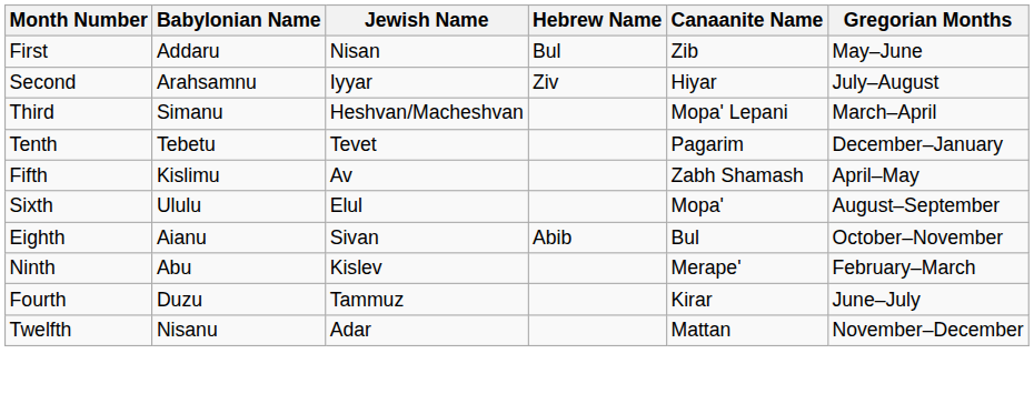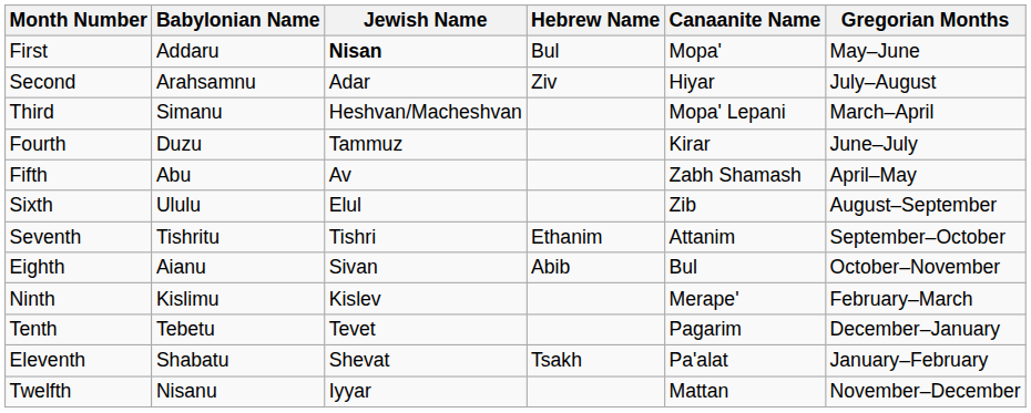First | Jewish Name: normal -> bold
First | Canaanite Name: Zib -> Mopa'
Second | Jewish Name: Iyyar -> Adar
rows swapped: Fourth <-> Tenth
Fifth | Babylonian Name: Kislimu -> Abu
Sixth | Canaanite Name: Mopa' -> Zib
+ row: Seventh | Tishritu | Tishri | Ethanim | Attanim | September–October
Ninth | Babylonian Name: Abu -> Kislimu
+ row: Eleventh | Shabatu | Shevat | Tsakh | Pa'alat | January–February
Twelfth | Jewish Name: Adar -> Iyyar
